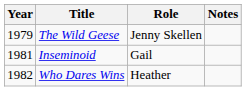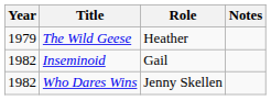The Wild Geese | Role: Jenny Skellen -> Heather
Inseminoid | Year: 1981 -> 1982
Who Dares Wins | Role: Heather -> Jenny Skellen
